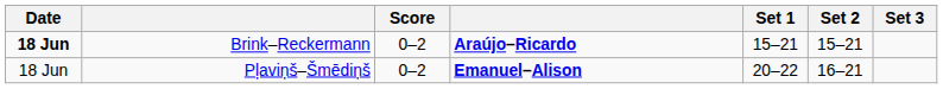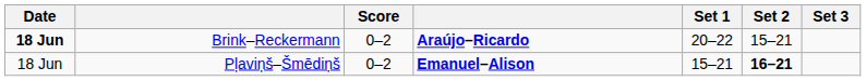Brink–Reckermann | Set 1: 15–21 -> 20–22
Pļaviņš–Šmēdiņš | Set 1: 20–22 -> 15–21
Pļaviņš–Šmēdiņš | Set 2: normal -> bold
